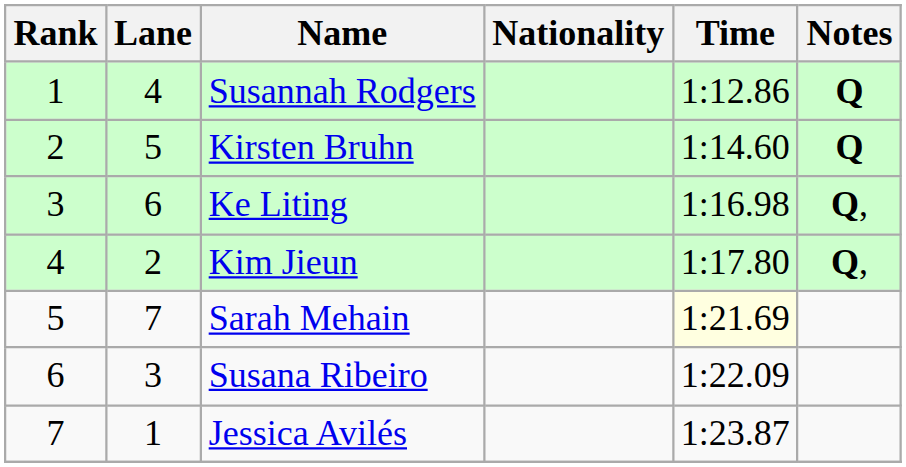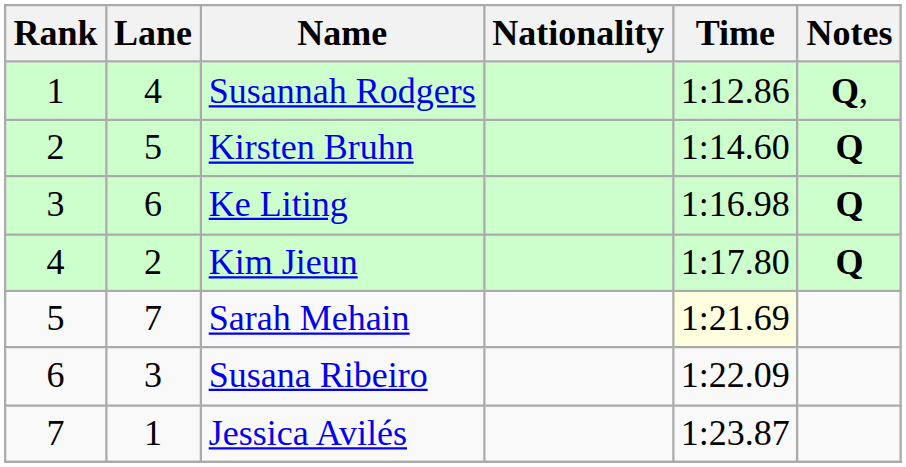Susannah Rodgers | Notes: Q -> Q,
Ke Liting | Notes: Q, -> Q
Kim Jieun | Notes: Q, -> Q
